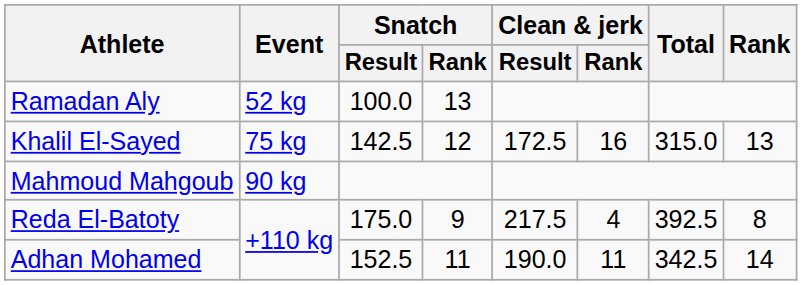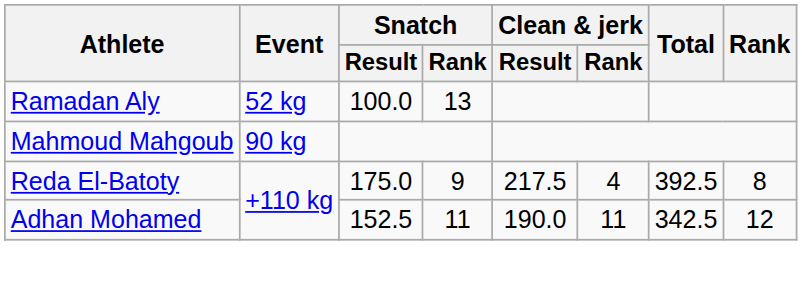- row: Khalil El-Sayed | 75 kg | 142.5 | 12 | 172.5 | 16 | 315.0 | 13
Adhan Mohamed | Rank: 14 -> 12
